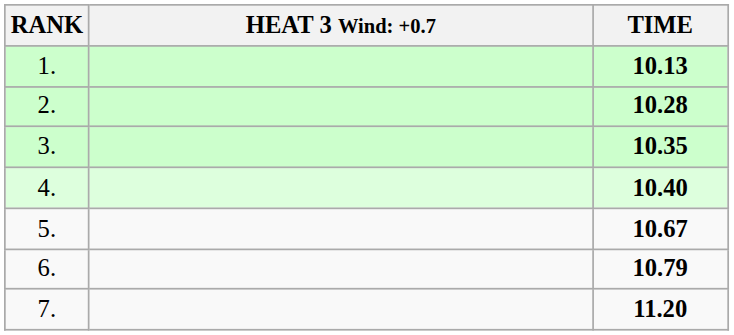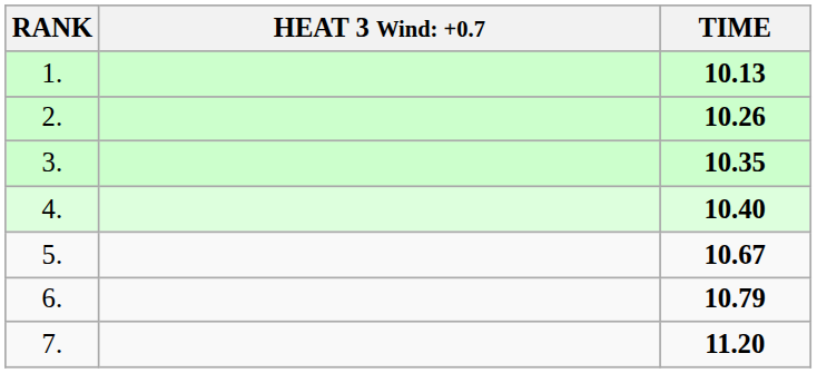2. | TIME: 10.28 -> 10.26
